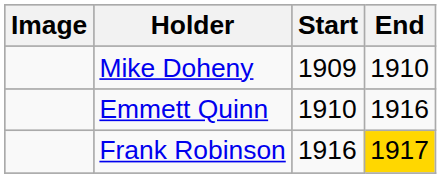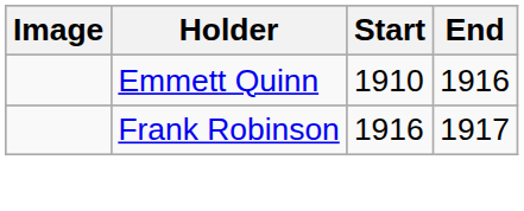- row: Mike Doheny | 1909 | 1910
Frank Robinson | End: gold background -> no background
